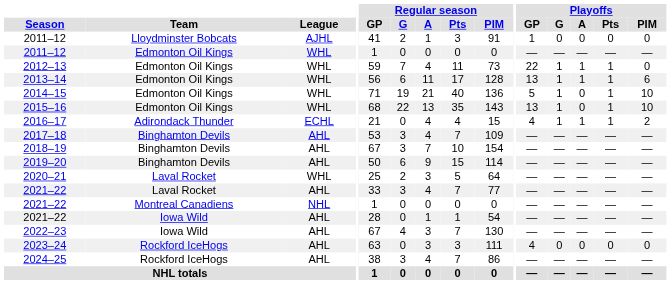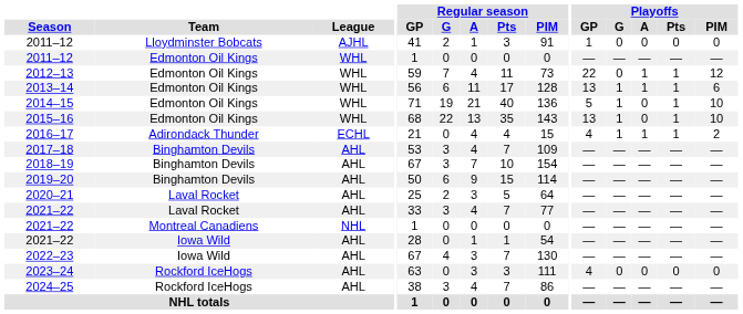2012–13 | Playoffs / G: 1 -> 0
2012–13 | Playoffs / PIM: 0 -> 12
2020–21 | League: WHL -> AHL
